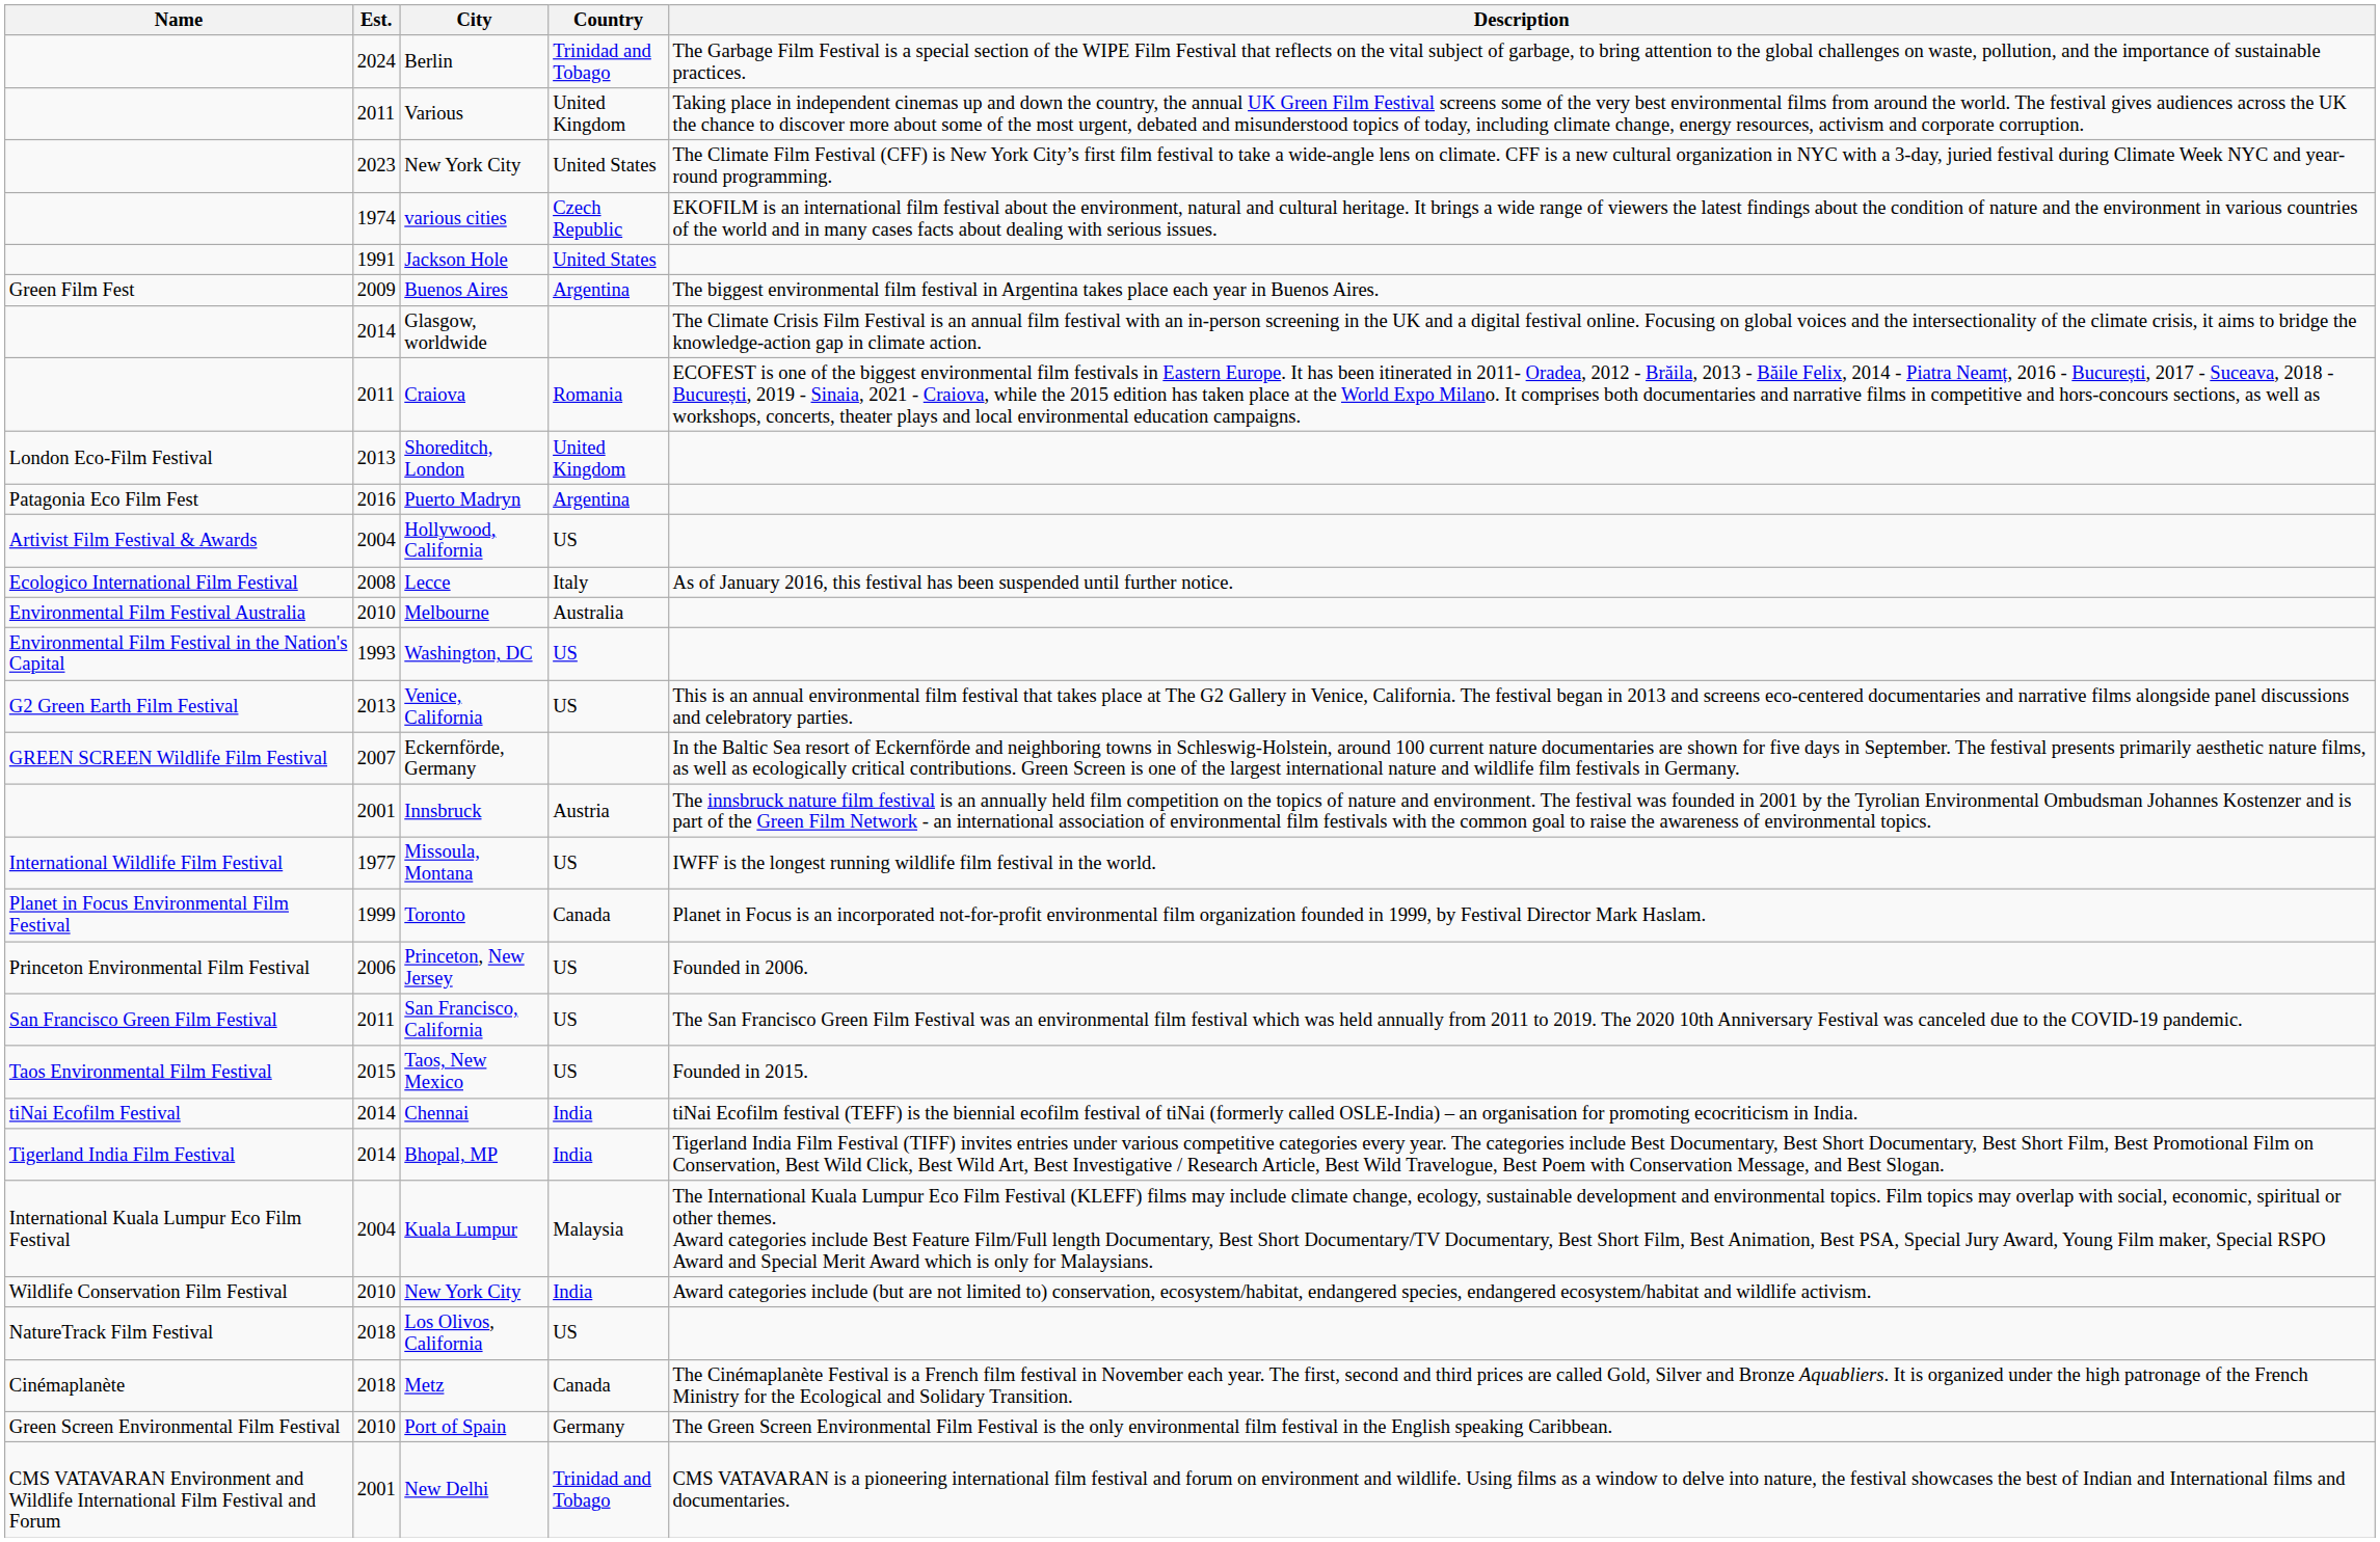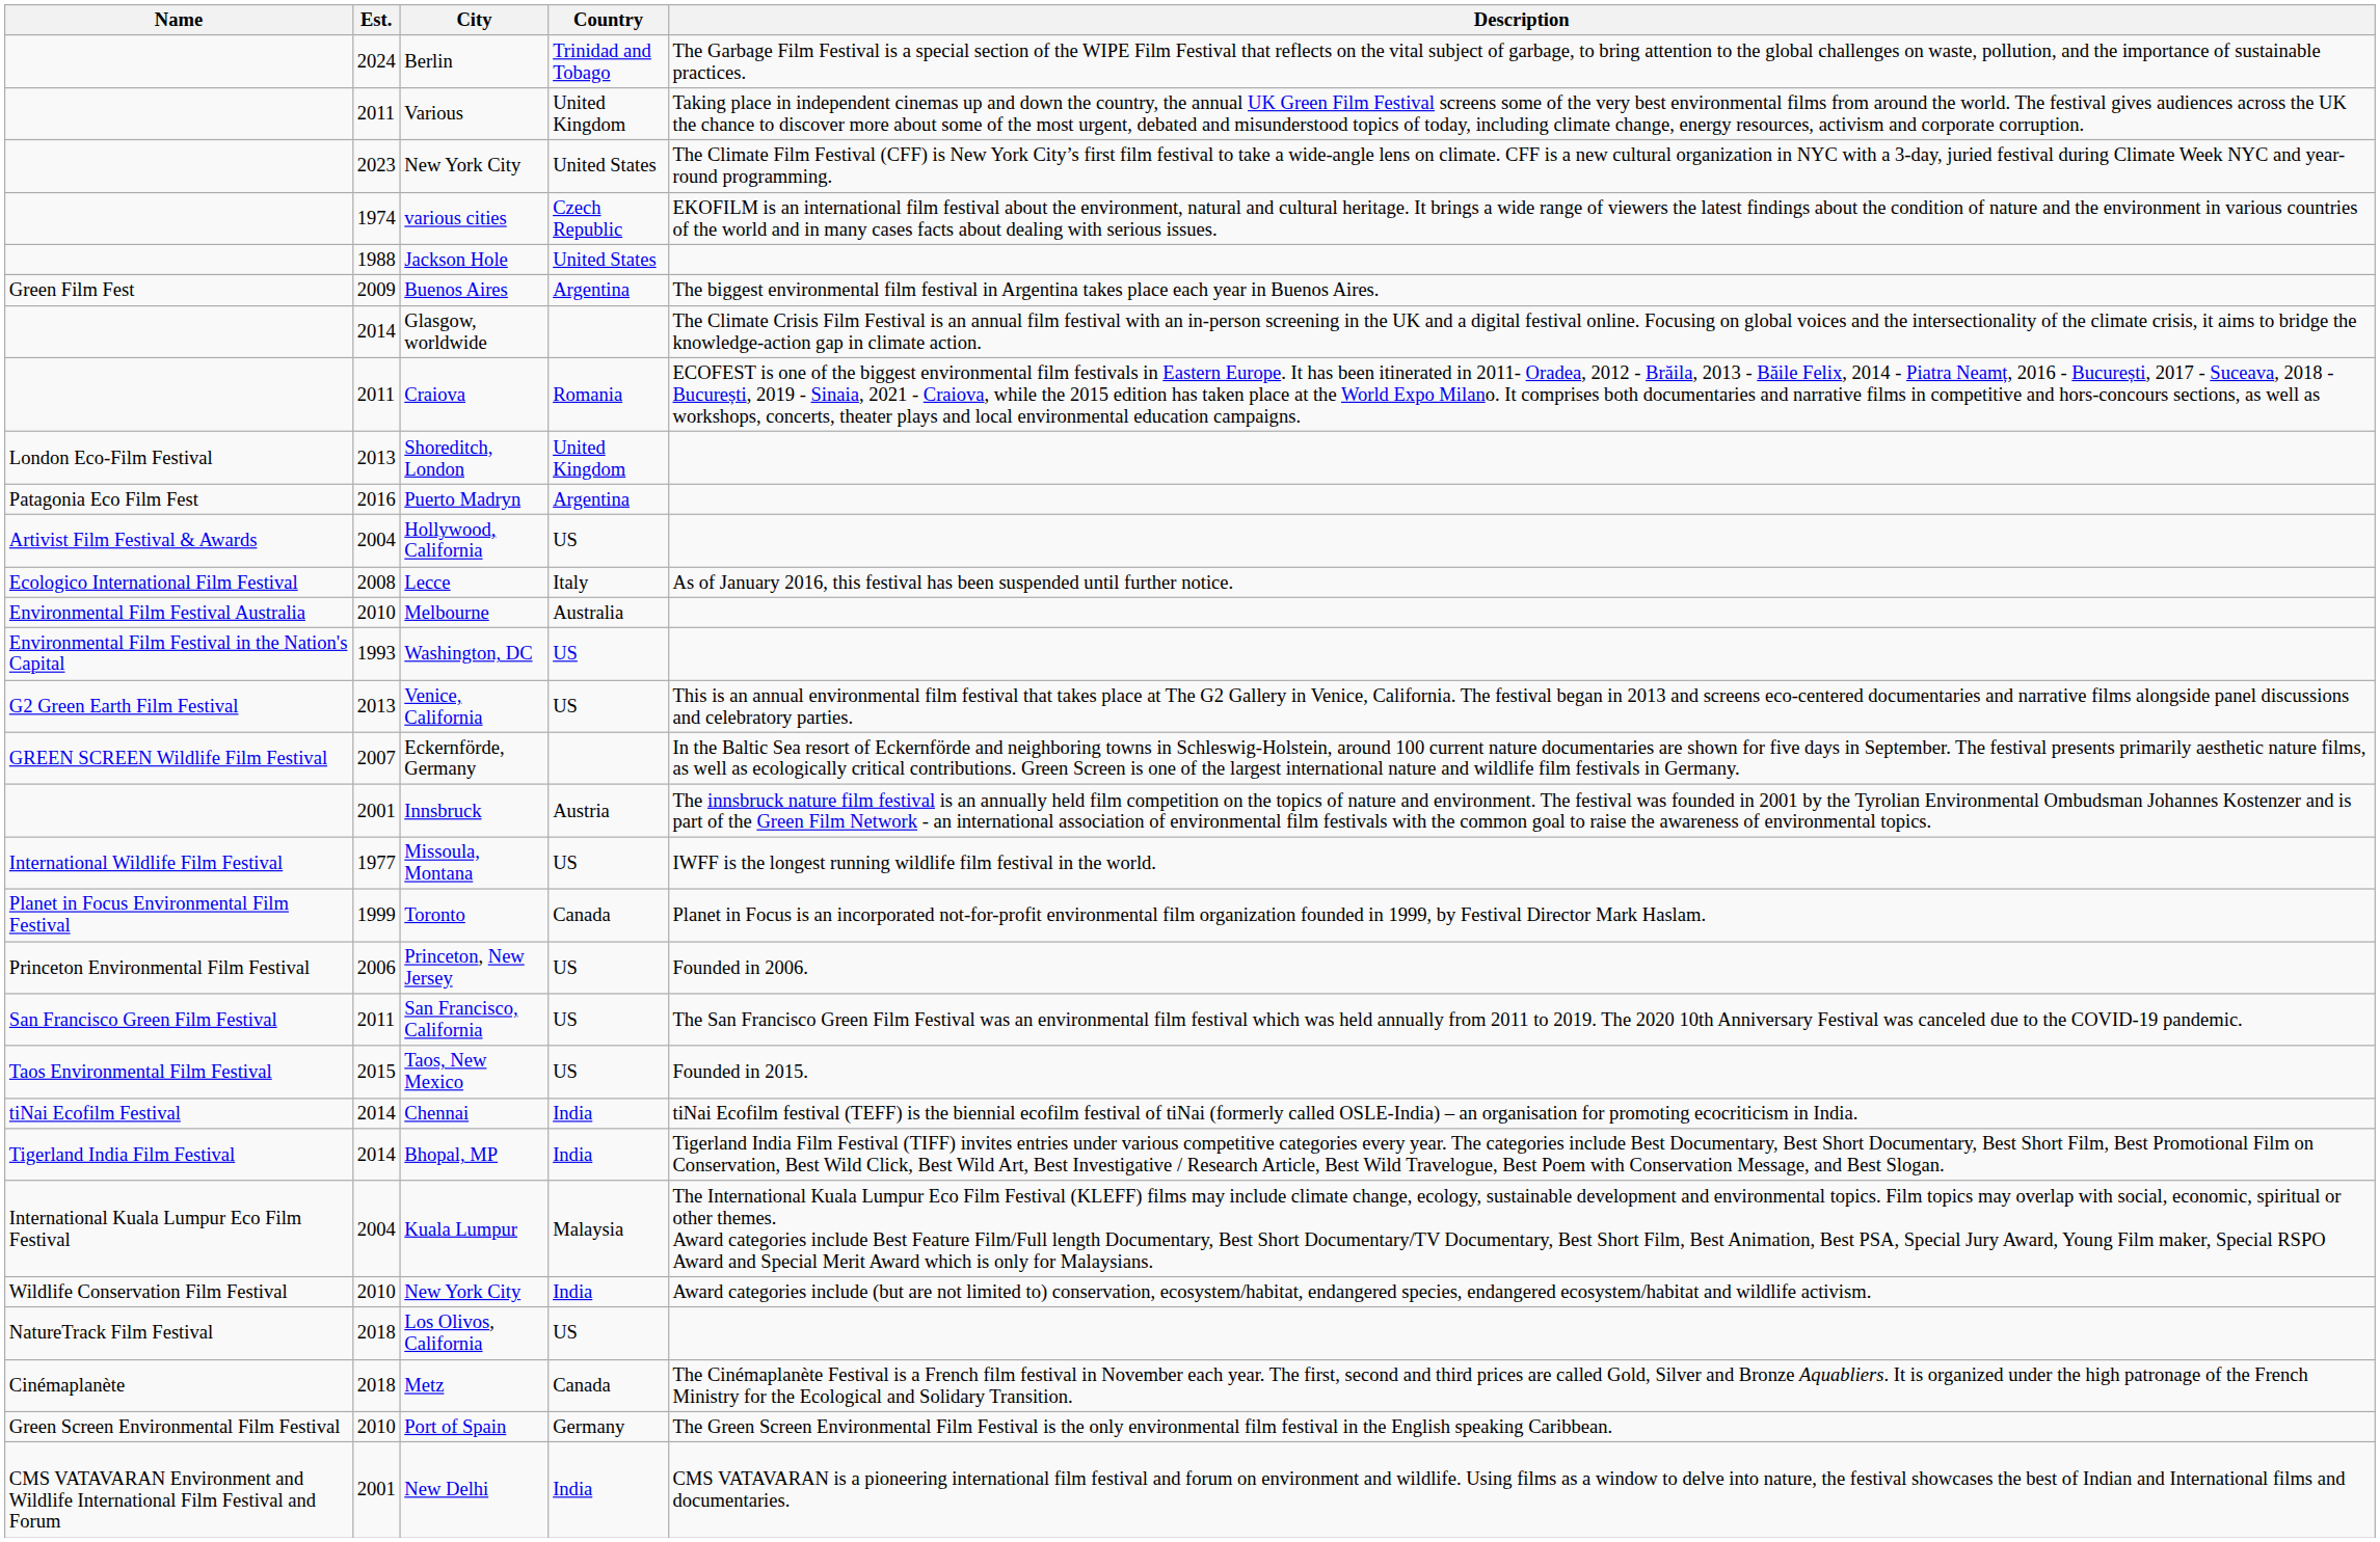Jackson Hole | Est.: 1991 -> 1988
New Delhi | Country: Trinidad and Tobago -> India
